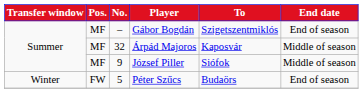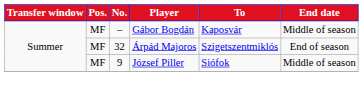Gábor Bogdán | To: Szigetszentmiklós -> Kaposvár
Gábor Bogdán | End date: End of season -> Middle of season
Árpád Majoros | To: Kaposvár -> Szigetszentmiklós
Árpád Majoros | End date: Middle of season -> End of season
- row: Winter | FW | 5 | Péter Szűcs | Budaörs | End of season
